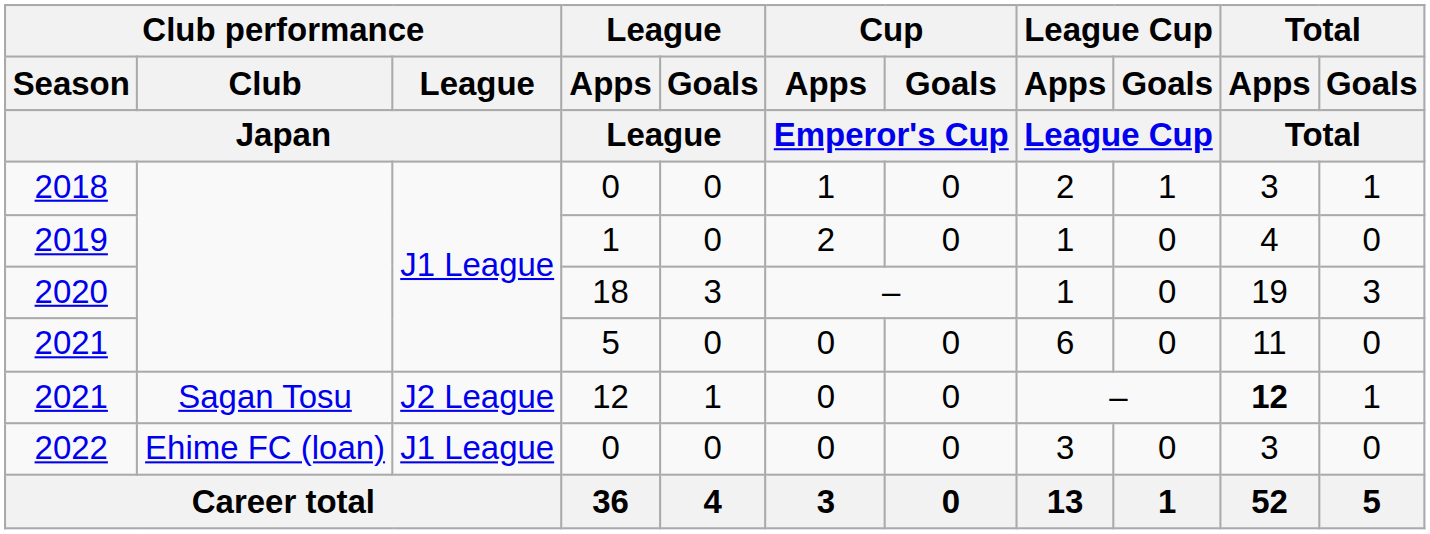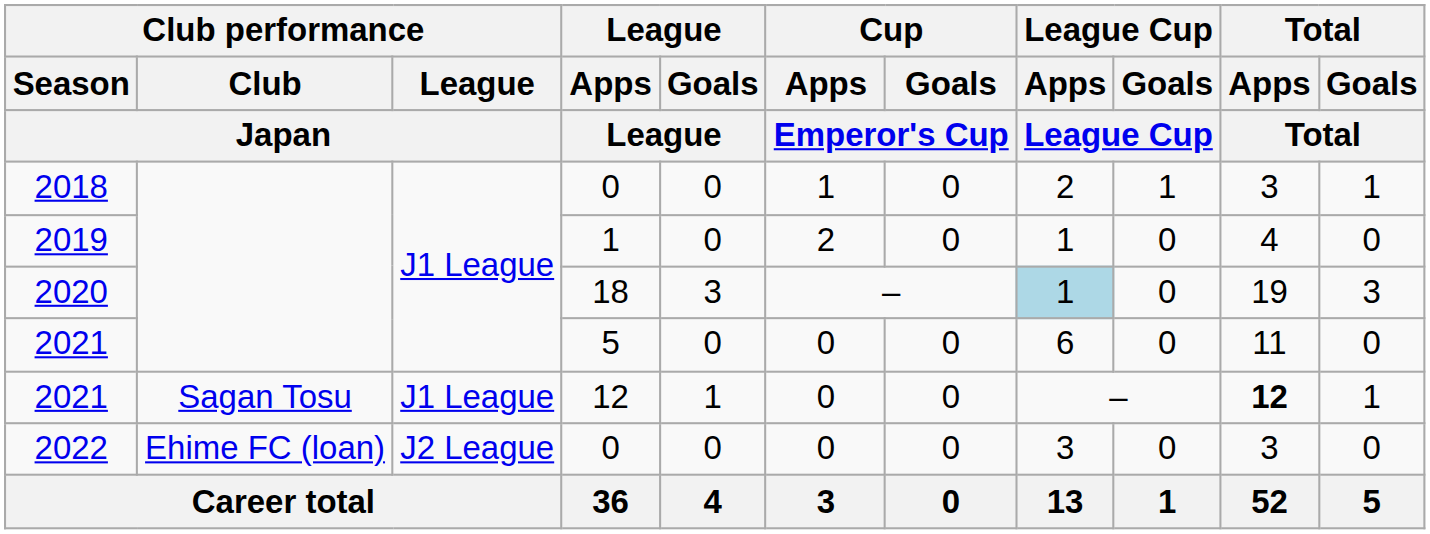2020 | League Cup / Apps / League Cup: no background -> lightblue background
2021 / 12 | Club performance / League / Japan: J2 League -> J1 League
2022 | Club performance / League / Japan: J1 League -> J2 League
